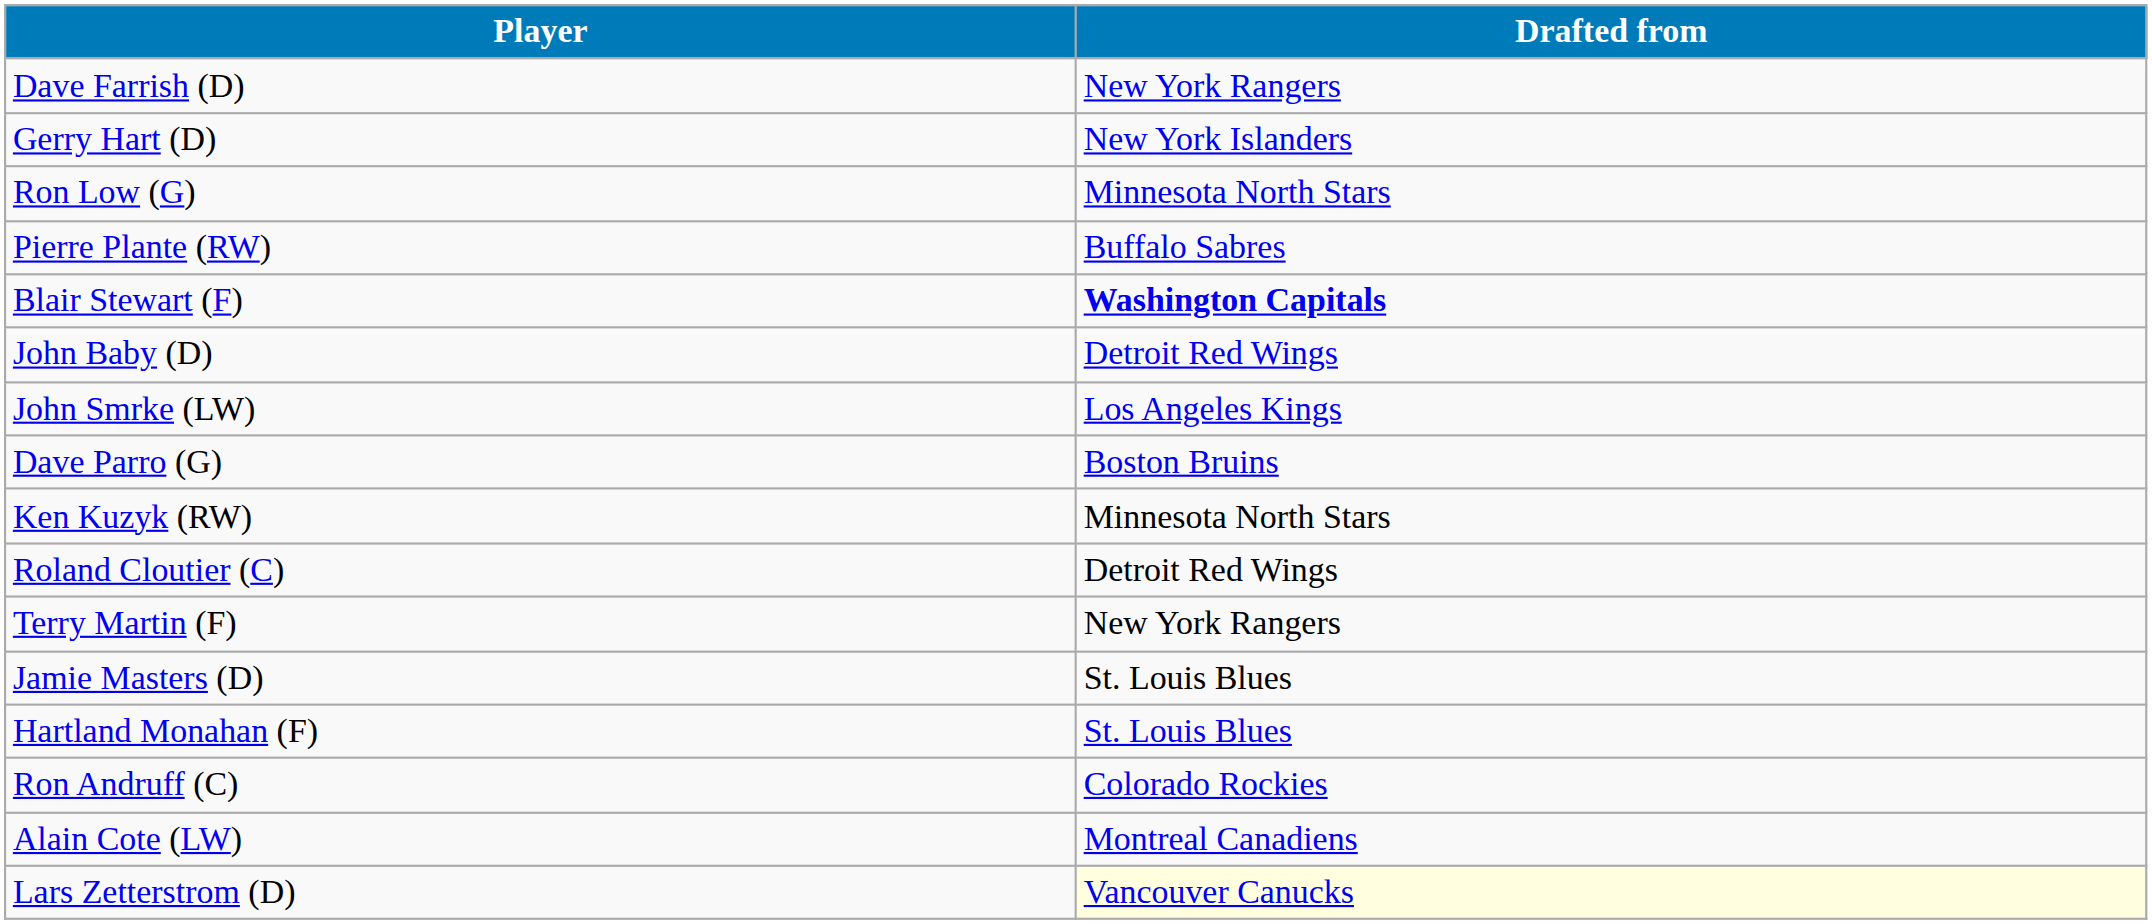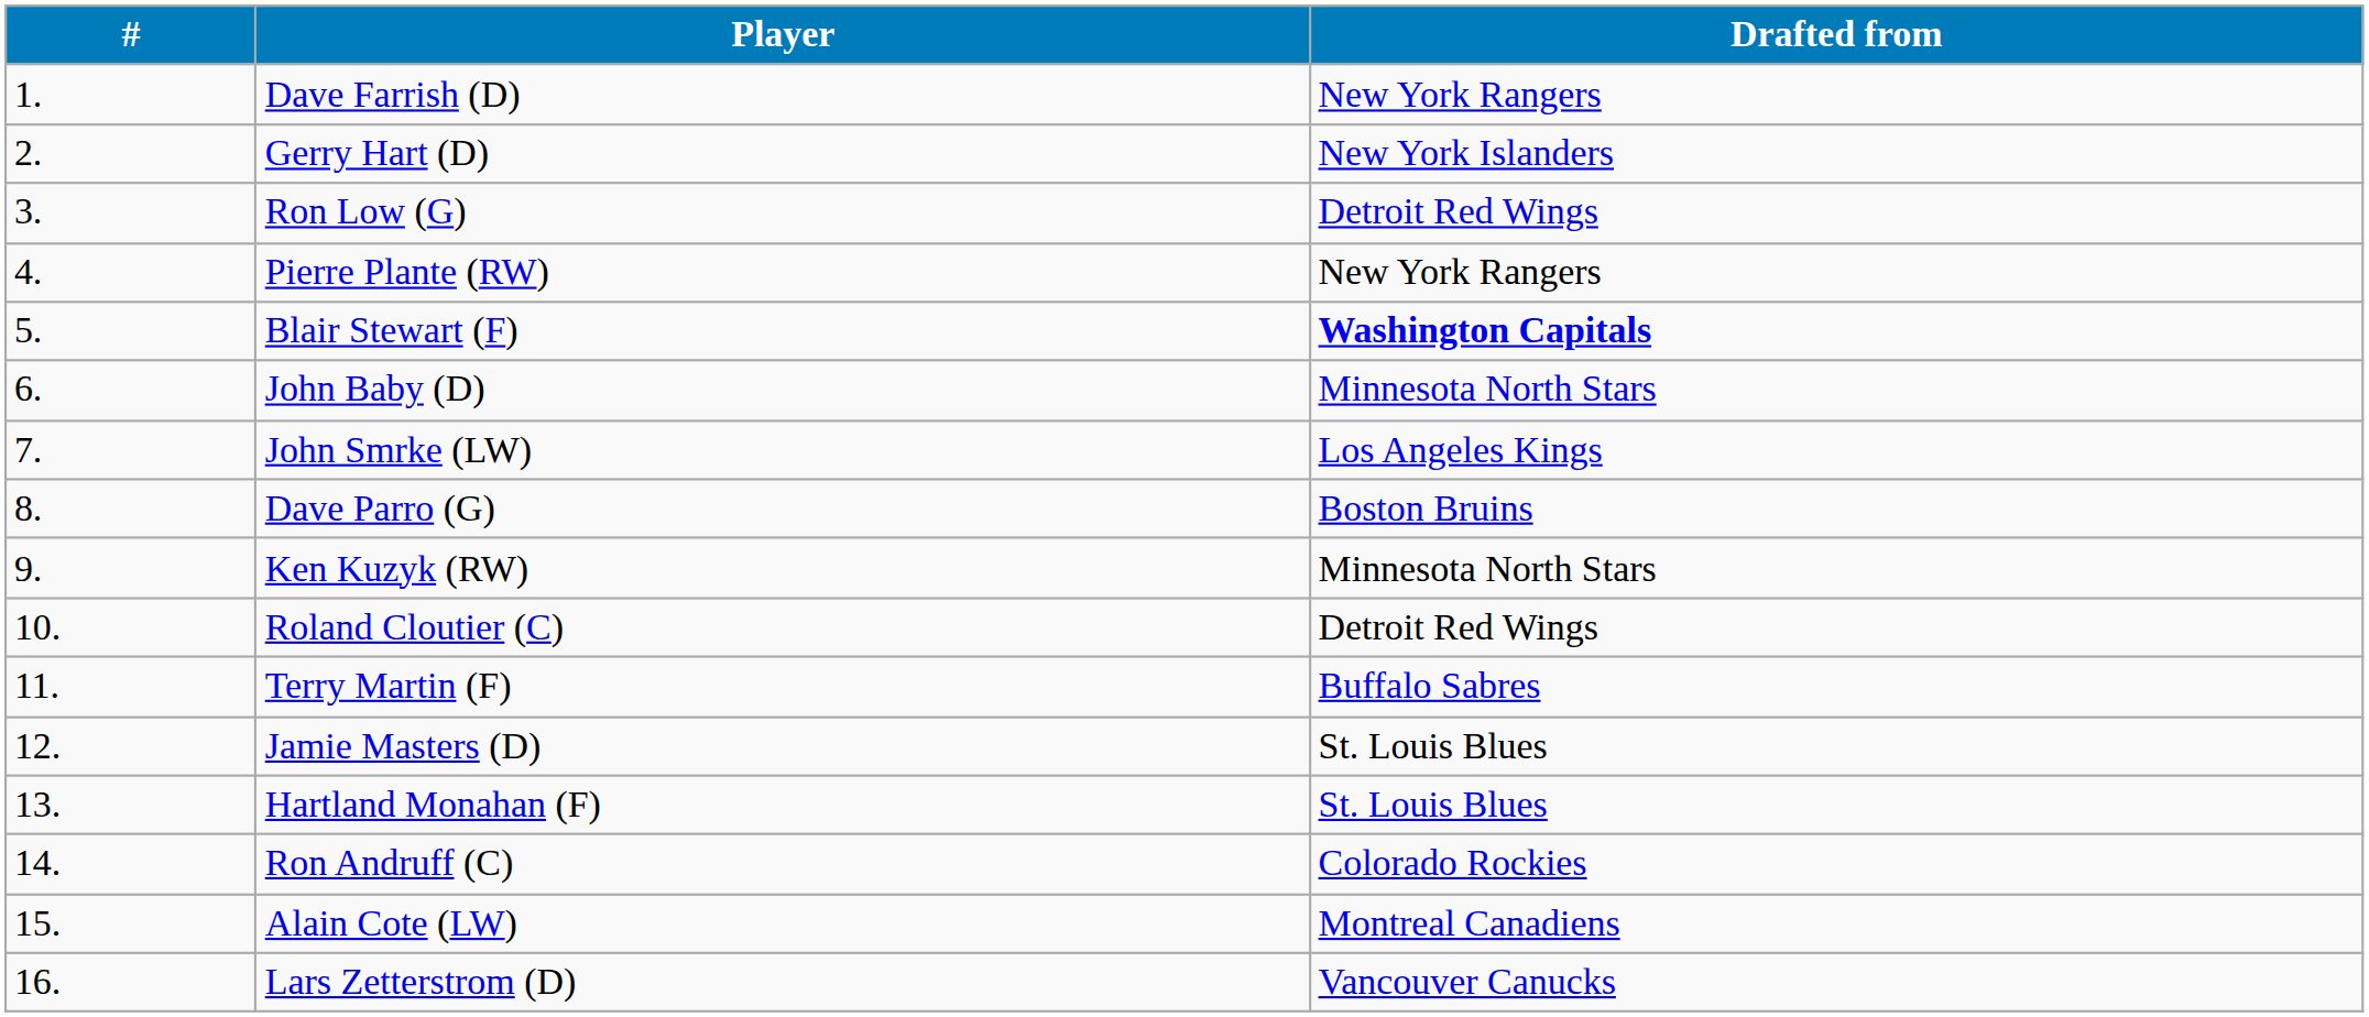+ column: # | 1. | 2. | 3. | 4. | 5. | 6. | 7. | 8. | 9. | 10. | 11. | 12. | 13. | 14. | 15. | 16.
Ron Low (G) | Drafted from: Minnesota North Stars -> Detroit Red Wings
Pierre Plante (RW) | Drafted from: Buffalo Sabres -> New York Rangers
John Baby (D) | Drafted from: Detroit Red Wings -> Minnesota North Stars
Terry Martin (F) | Drafted from: New York Rangers -> Buffalo Sabres
Lars Zetterstrom (D) | Drafted from: lightyellow background -> no background
